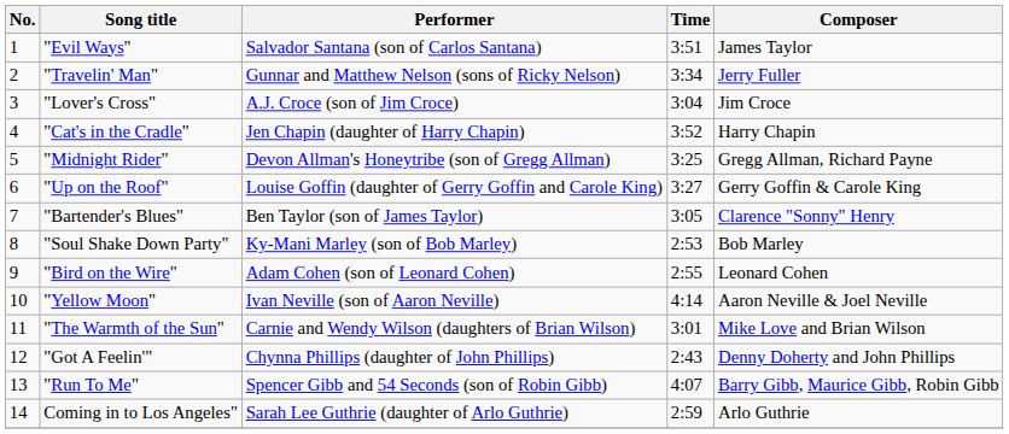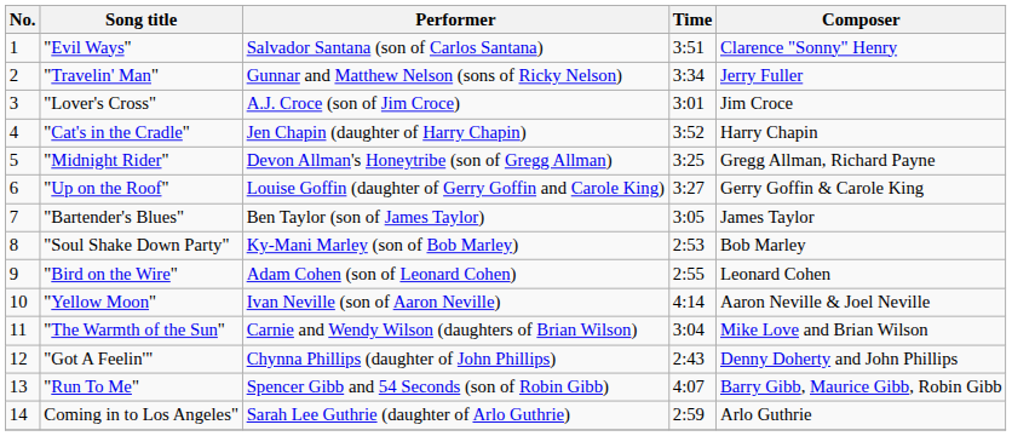"Evil Ways" | Composer: James Taylor -> Clarence "Sonny" Henry
"Lover's Cross" | Time: 3:04 -> 3:01
"Bartender's Blues" | Composer: Clarence "Sonny" Henry -> James Taylor
"The Warmth of the Sun" | Time: 3:01 -> 3:04
